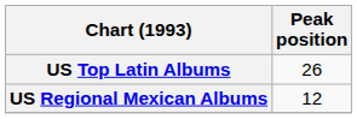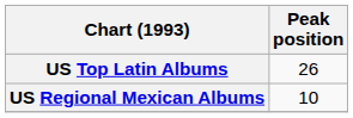US Regional Mexican Albums | Peak position: 12 -> 10
